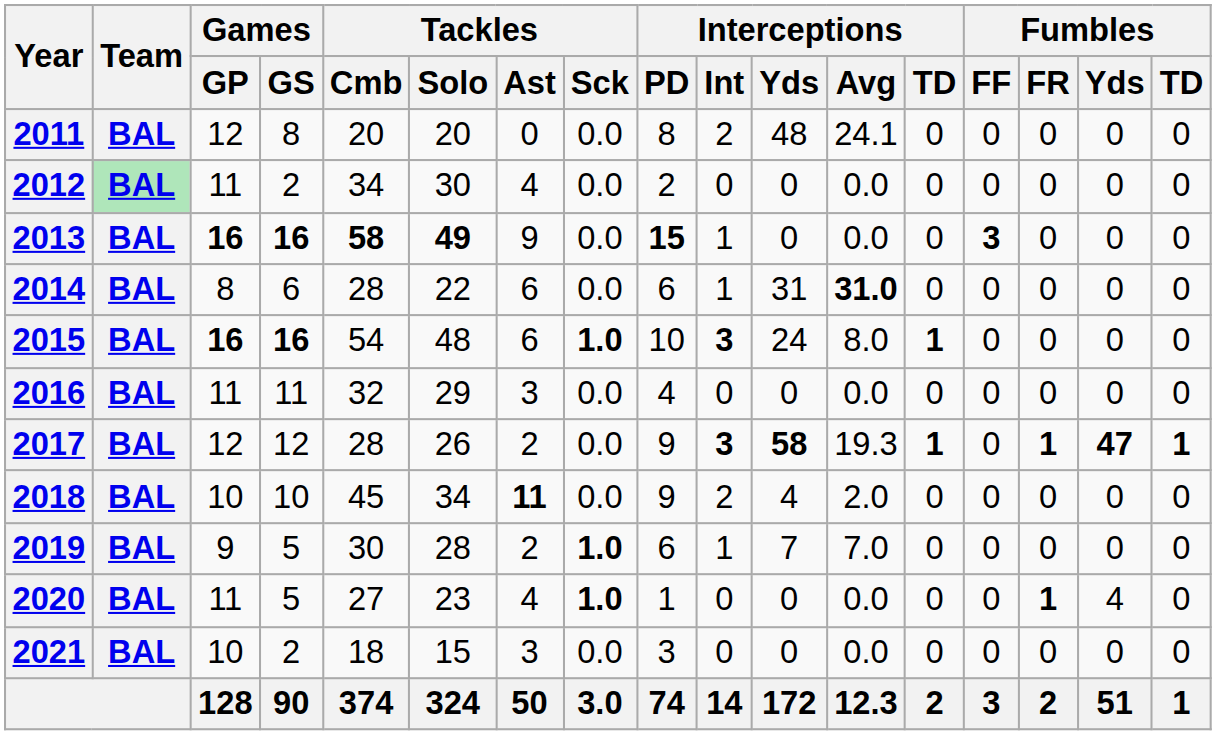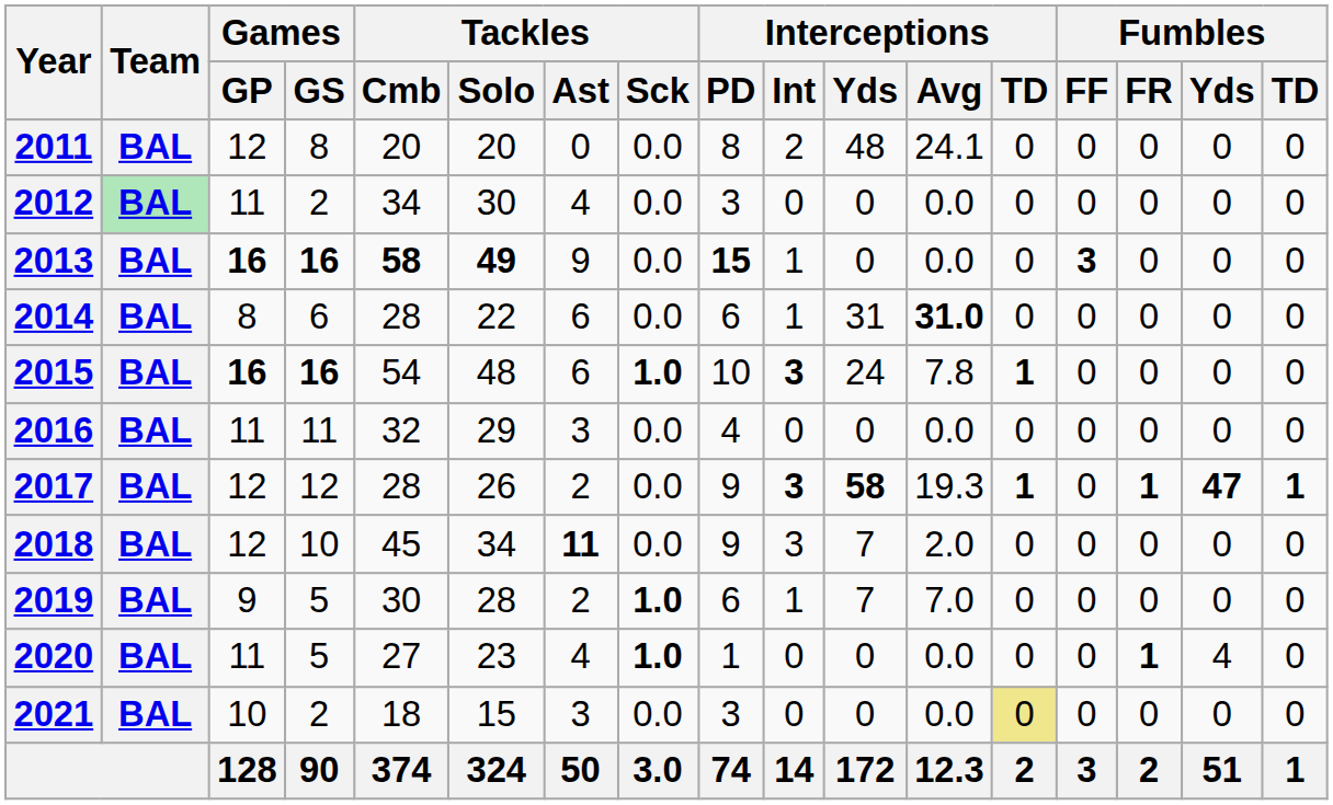2012 | Interceptions / PD: 2 -> 3
2015 | Interceptions / Avg: 8.0 -> 7.8
2018 | Games / GP: 10 -> 12
2018 | Interceptions / Int: 2 -> 3
2018 | Interceptions / Yds: 4 -> 7
2021 | Interceptions / TD: no background -> khaki background
